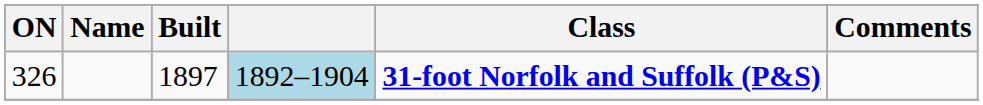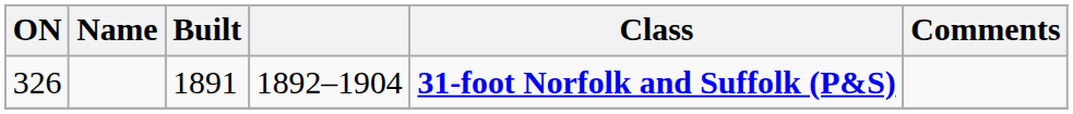326 | Built: 1897 -> 1891
326 | column 4: lightblue background -> no background
